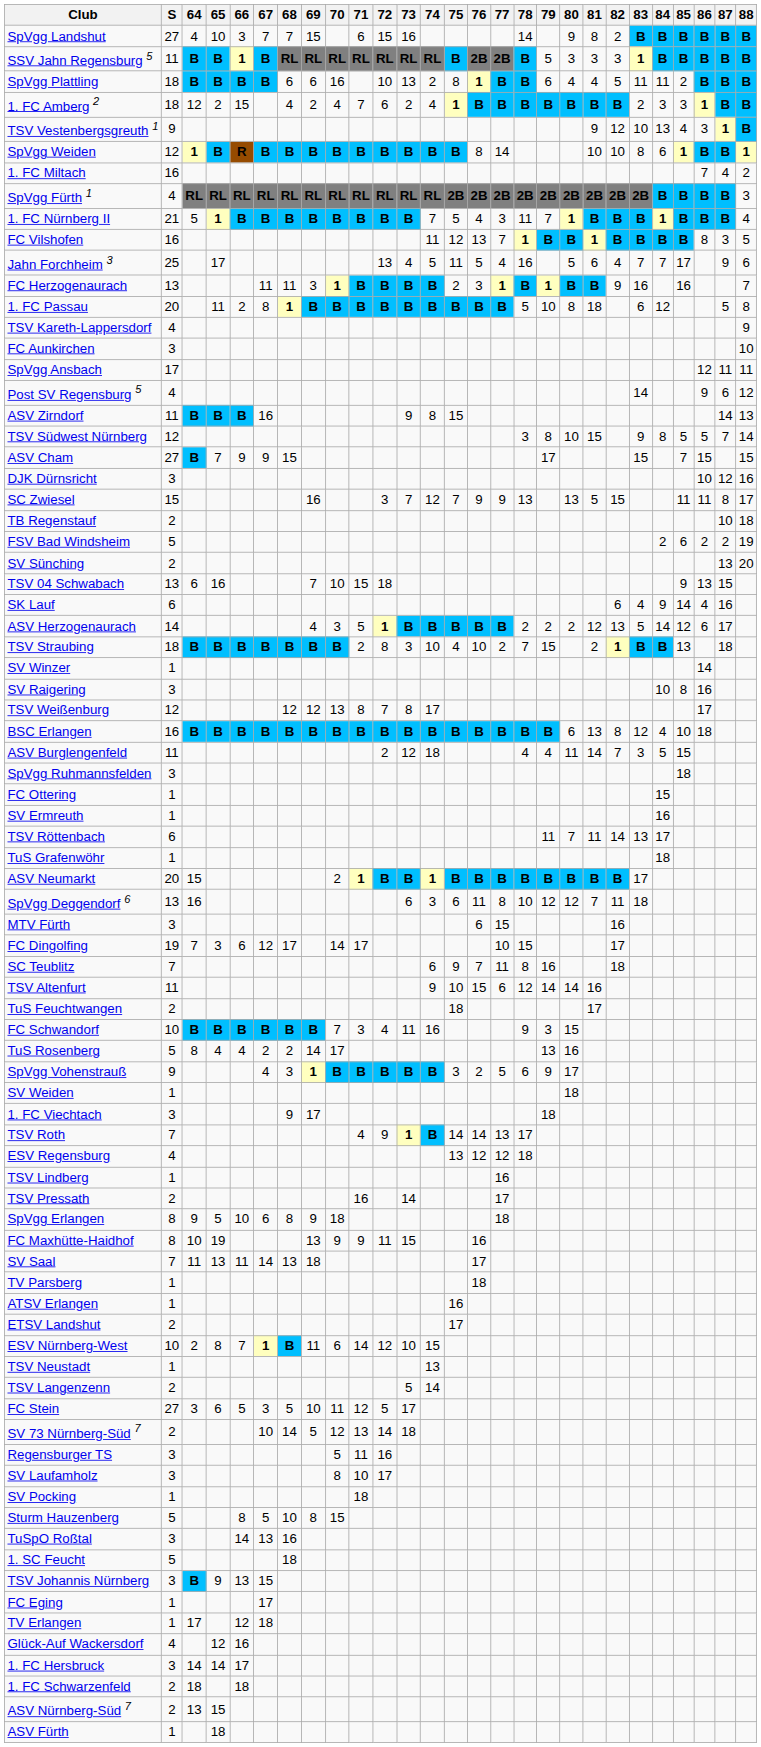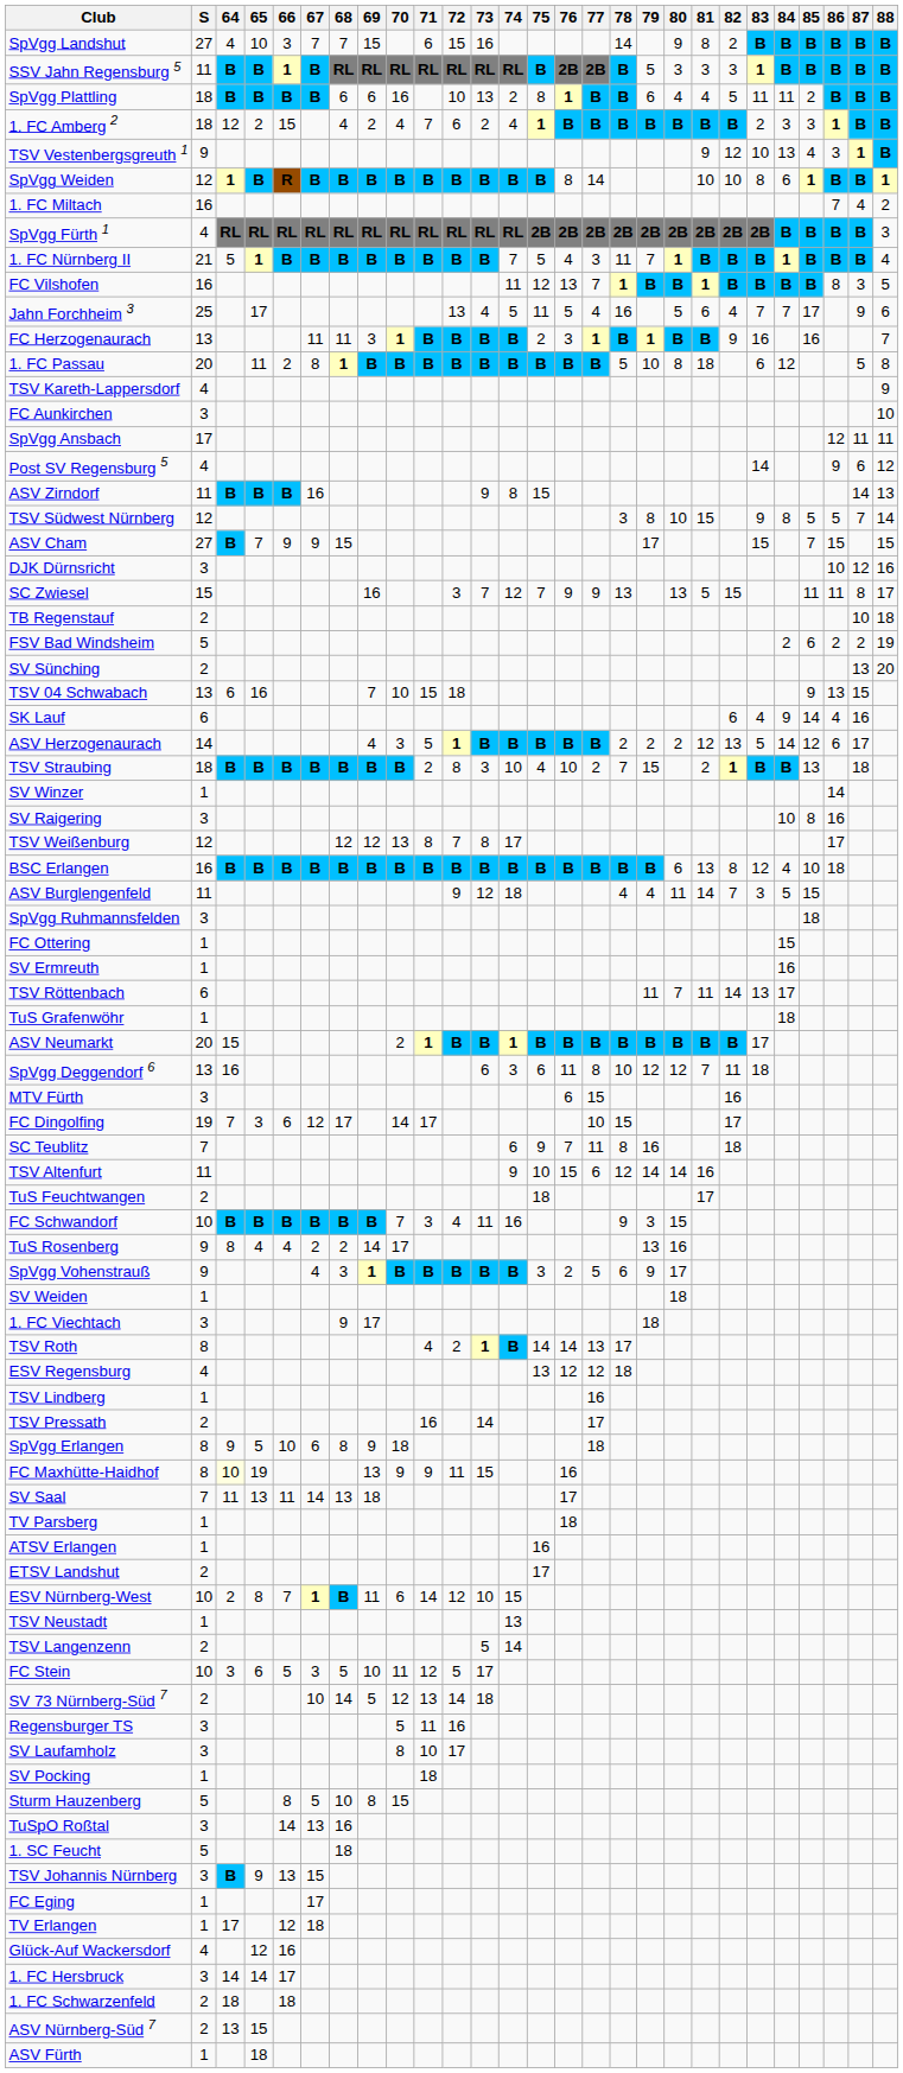ASV Burglengenfeld | 72: 2 -> 9
TuS Rosenberg | S: 5 -> 9
TSV Roth | S: 7 -> 8
TSV Roth | 72: 9 -> 2
FC Maxhütte-Haidhof | 64: no background -> lightyellow background
FC Stein | S: 27 -> 10
